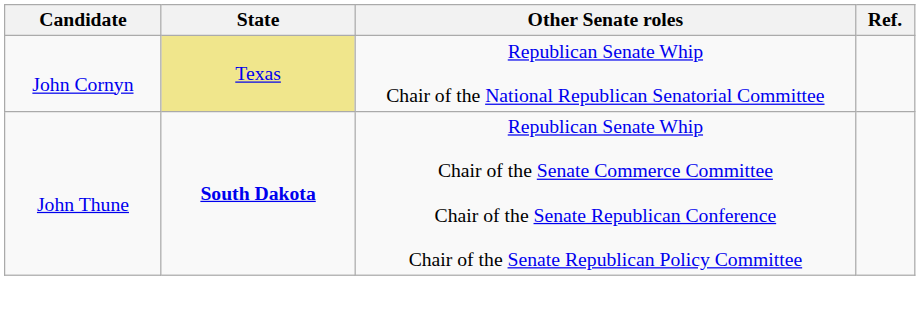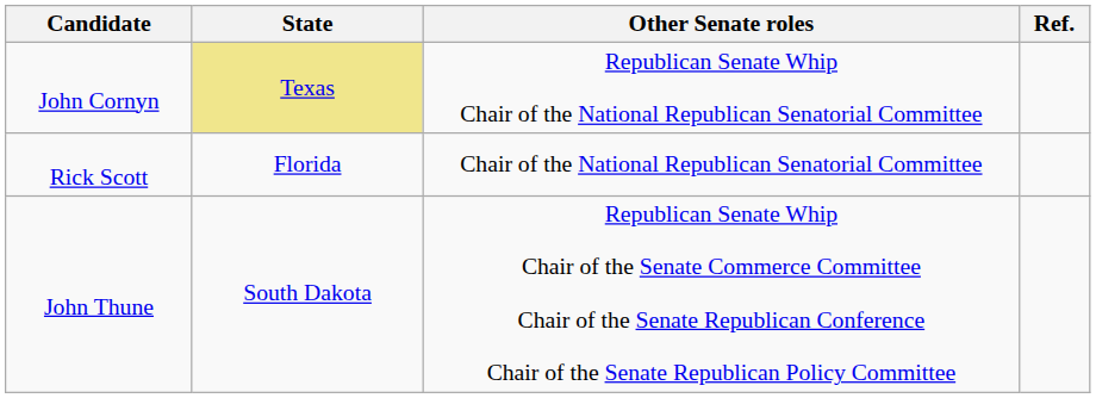+ row: Rick Scott | Florida | Chair of the National Republican Senatorial Committee
John Thune | State: bold -> normal
